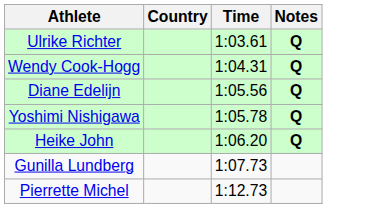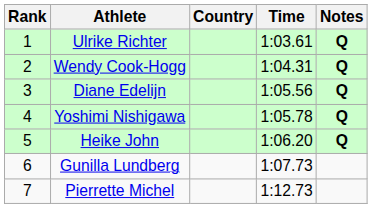+ column: Rank | 1 | 2 | 3 | 4 | 5 | 6 | 7
